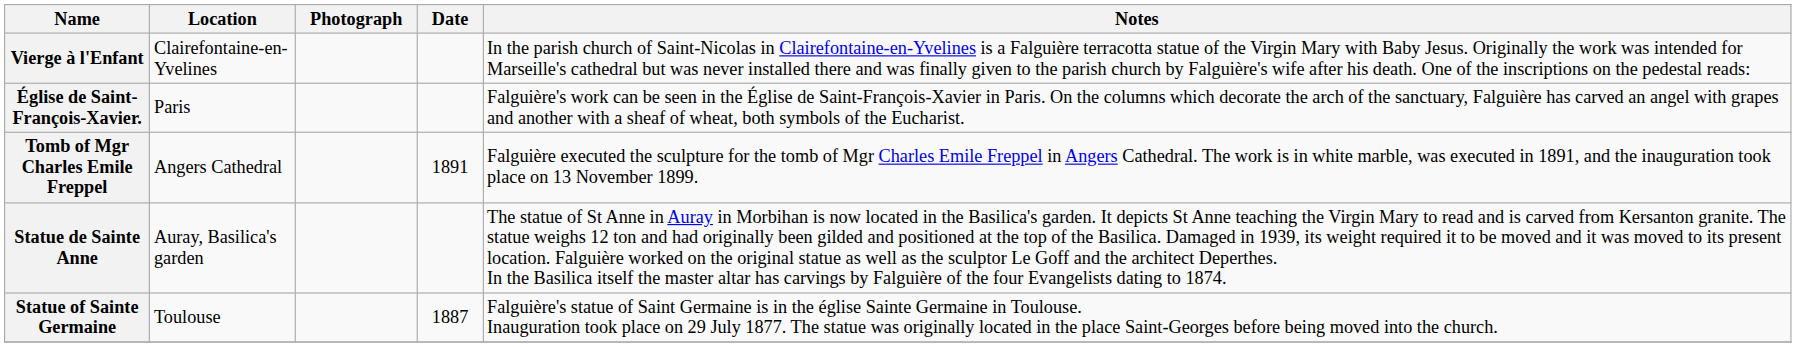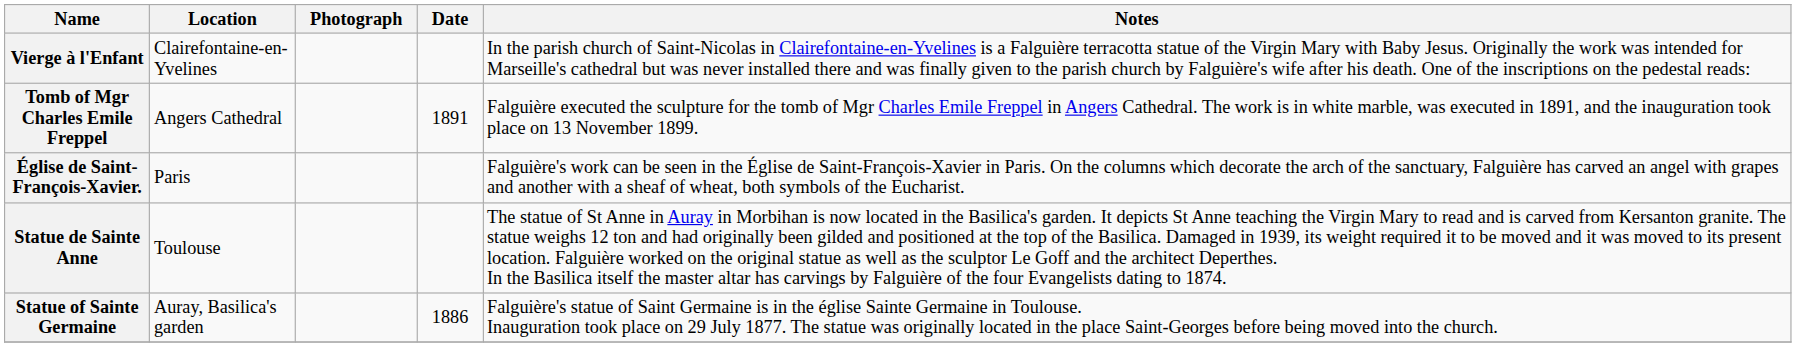rows swapped: Tomb of Mgr Charles Emile Freppel <-> Église de Saint-François-Xavier.
Statue de Sainte Anne | Location: Auray, Basilica's garden -> Toulouse
Statue of Sainte Germaine | Location: Toulouse -> Auray, Basilica's garden
Statue of Sainte Germaine | Date: 1887 -> 1886
